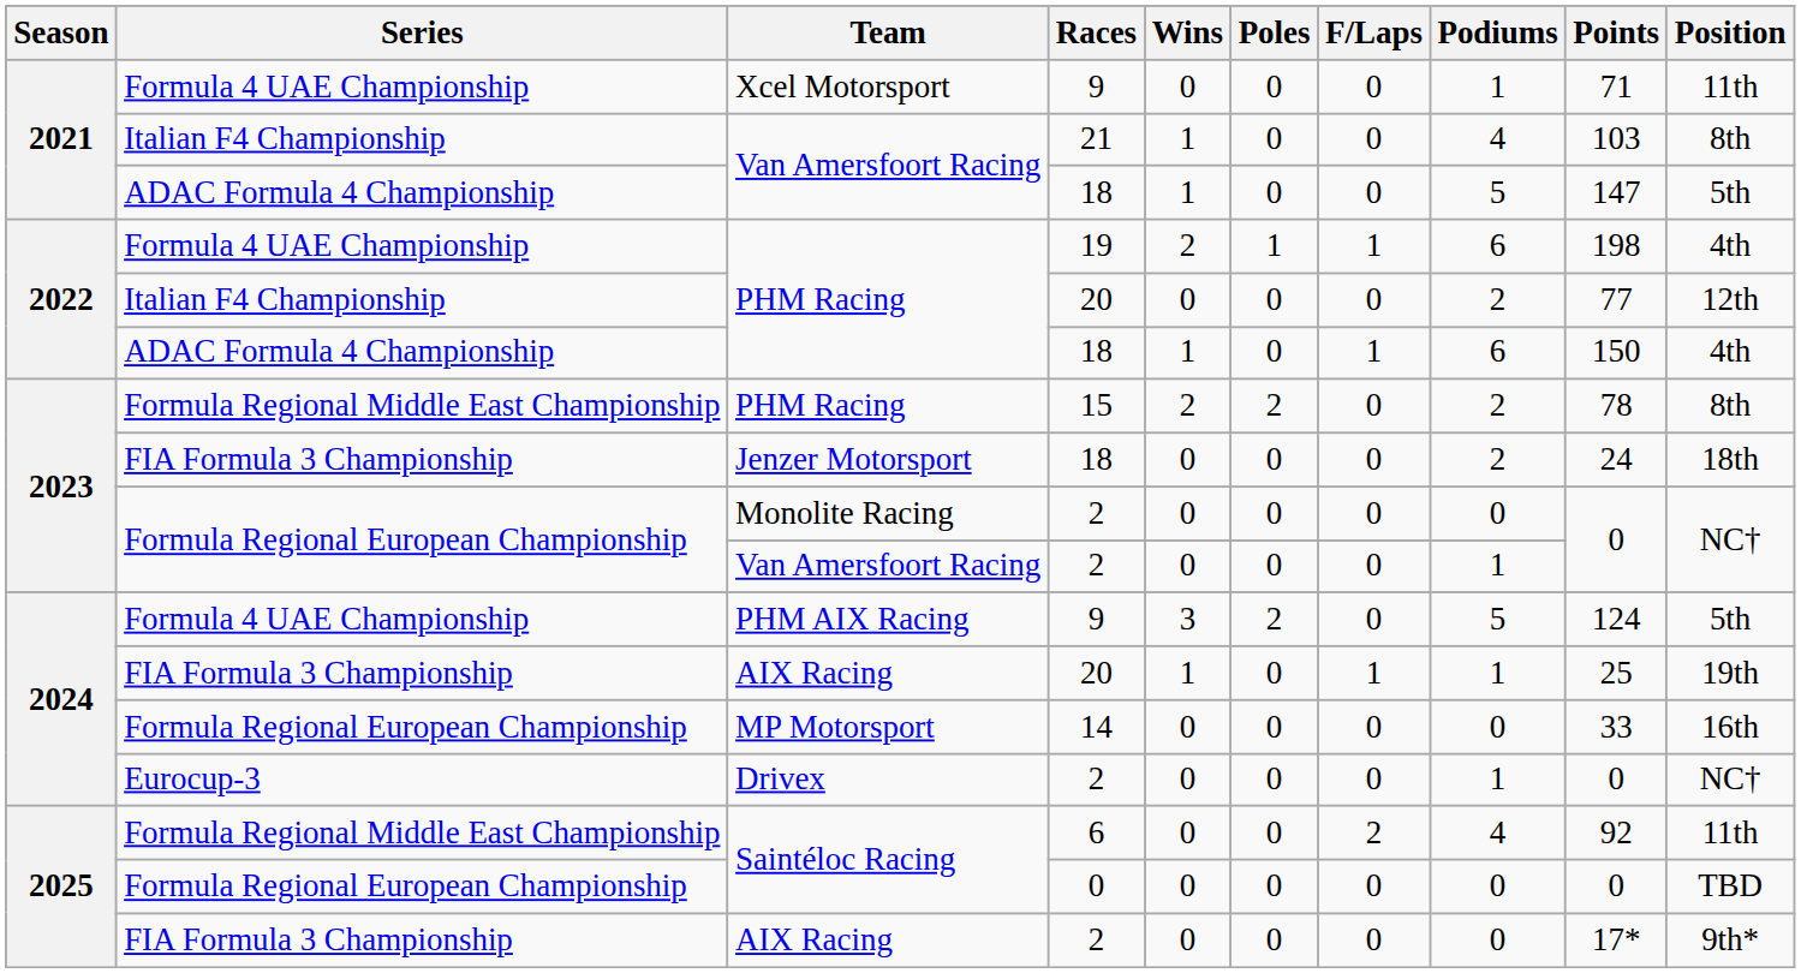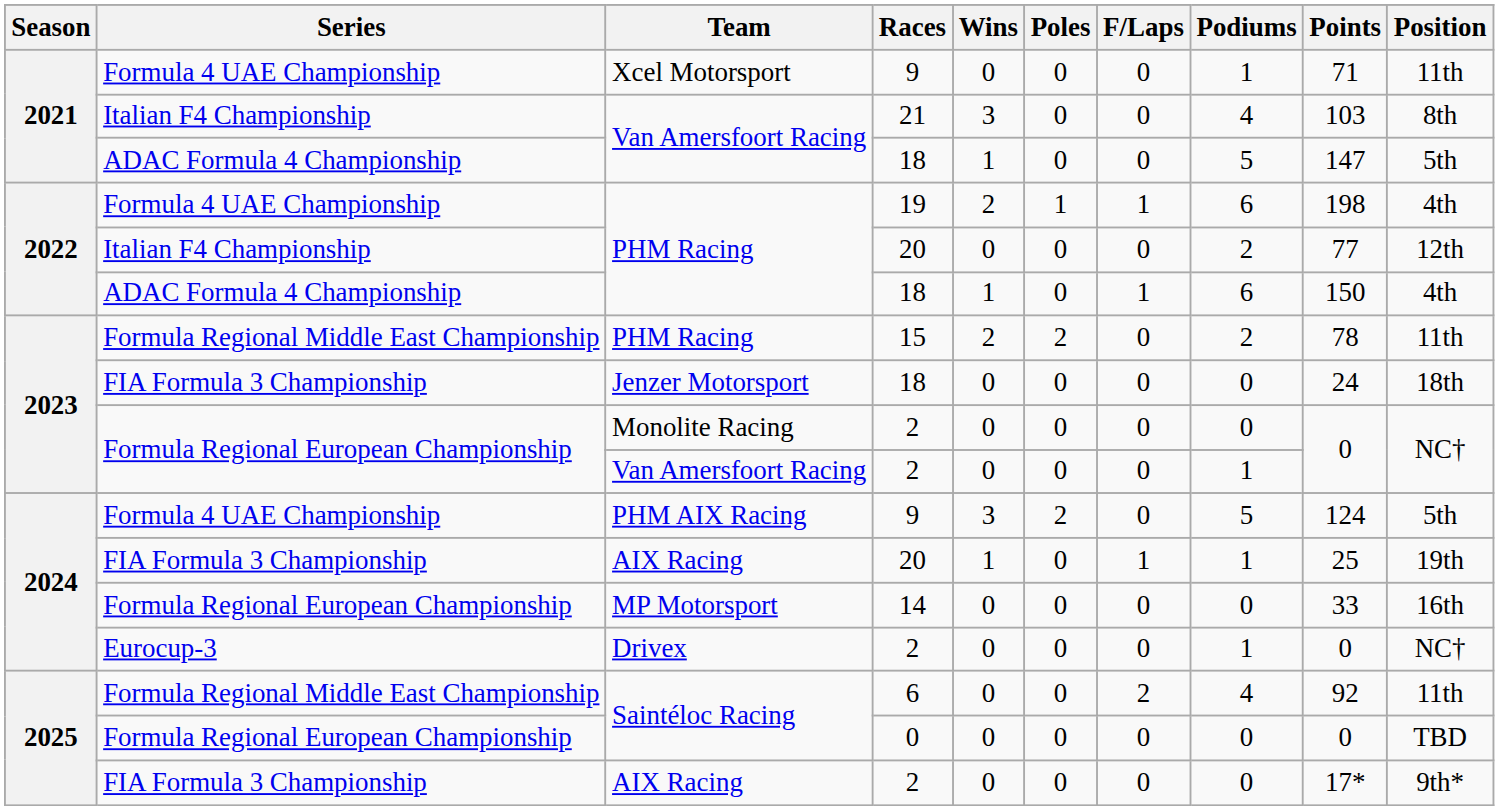Van Amersfoort Racing / 21 | Wins: 1 -> 3
PHM Racing / 15 | Position: 8th -> 11th
Jenzer Motorsport | Podiums: 2 -> 0
